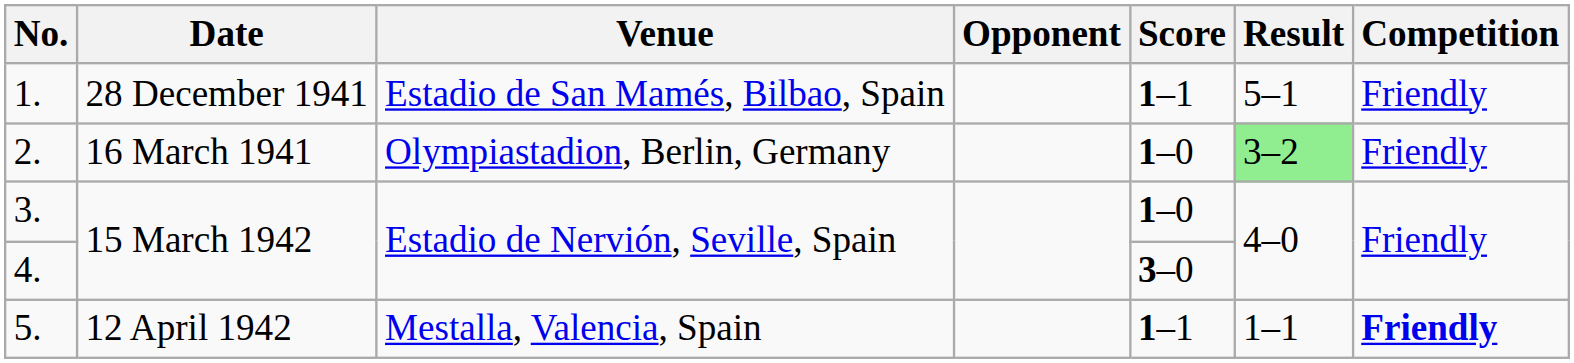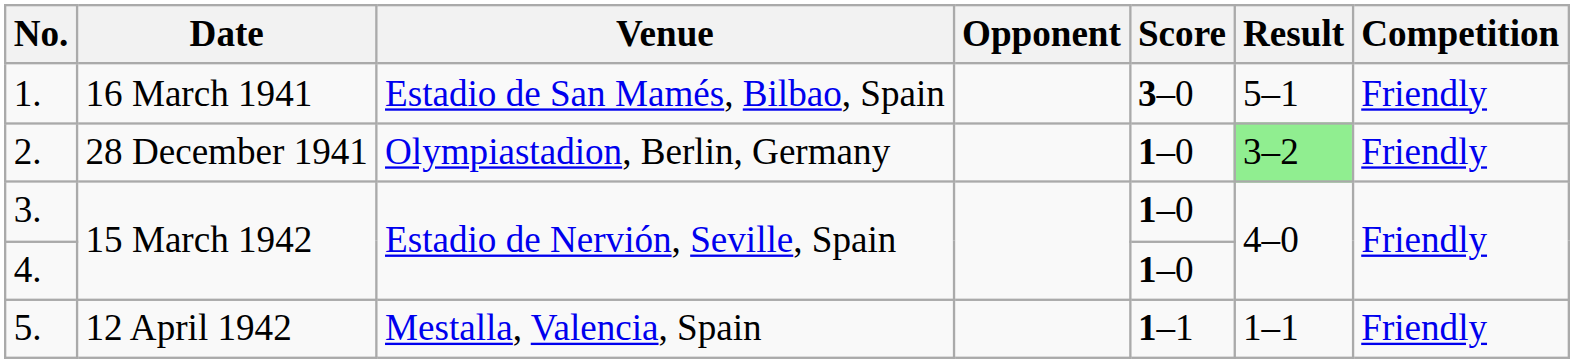1. | Date: 28 December 1941 -> 16 March 1941
1. | Score: 1–1 -> 3–0
2. | Date: 16 March 1941 -> 28 December 1941
4. | Score: 3–0 -> 1–0
5. | Competition: bold -> normal
